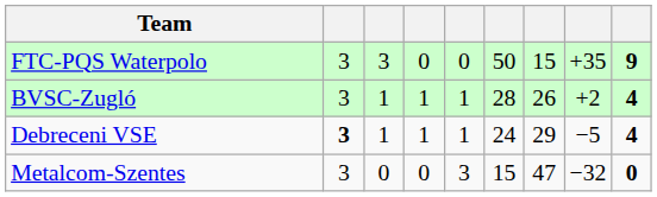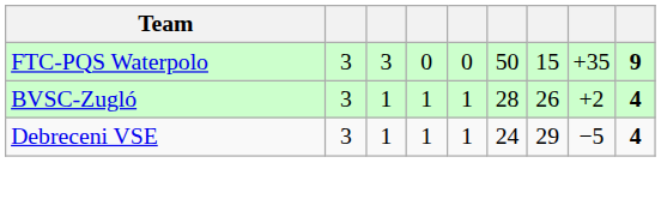Debreceni VSE | column 2: bold -> normal
- row: Metalcom-Szentes | 3 | 0 | 0 | 3 | 15 | 47 | −32 | 0
